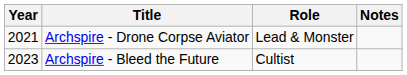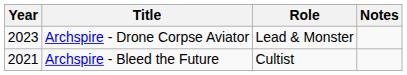Archspire - Drone Corpse Aviator | Year: 2021 -> 2023
Archspire - Bleed the Future | Year: 2023 -> 2021
